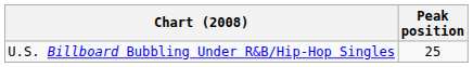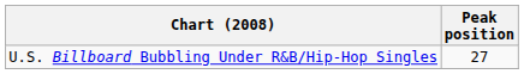U.S. Billboard Bubbling Under R&B/Hip-Hop Singles | Peak position: 25 -> 27
